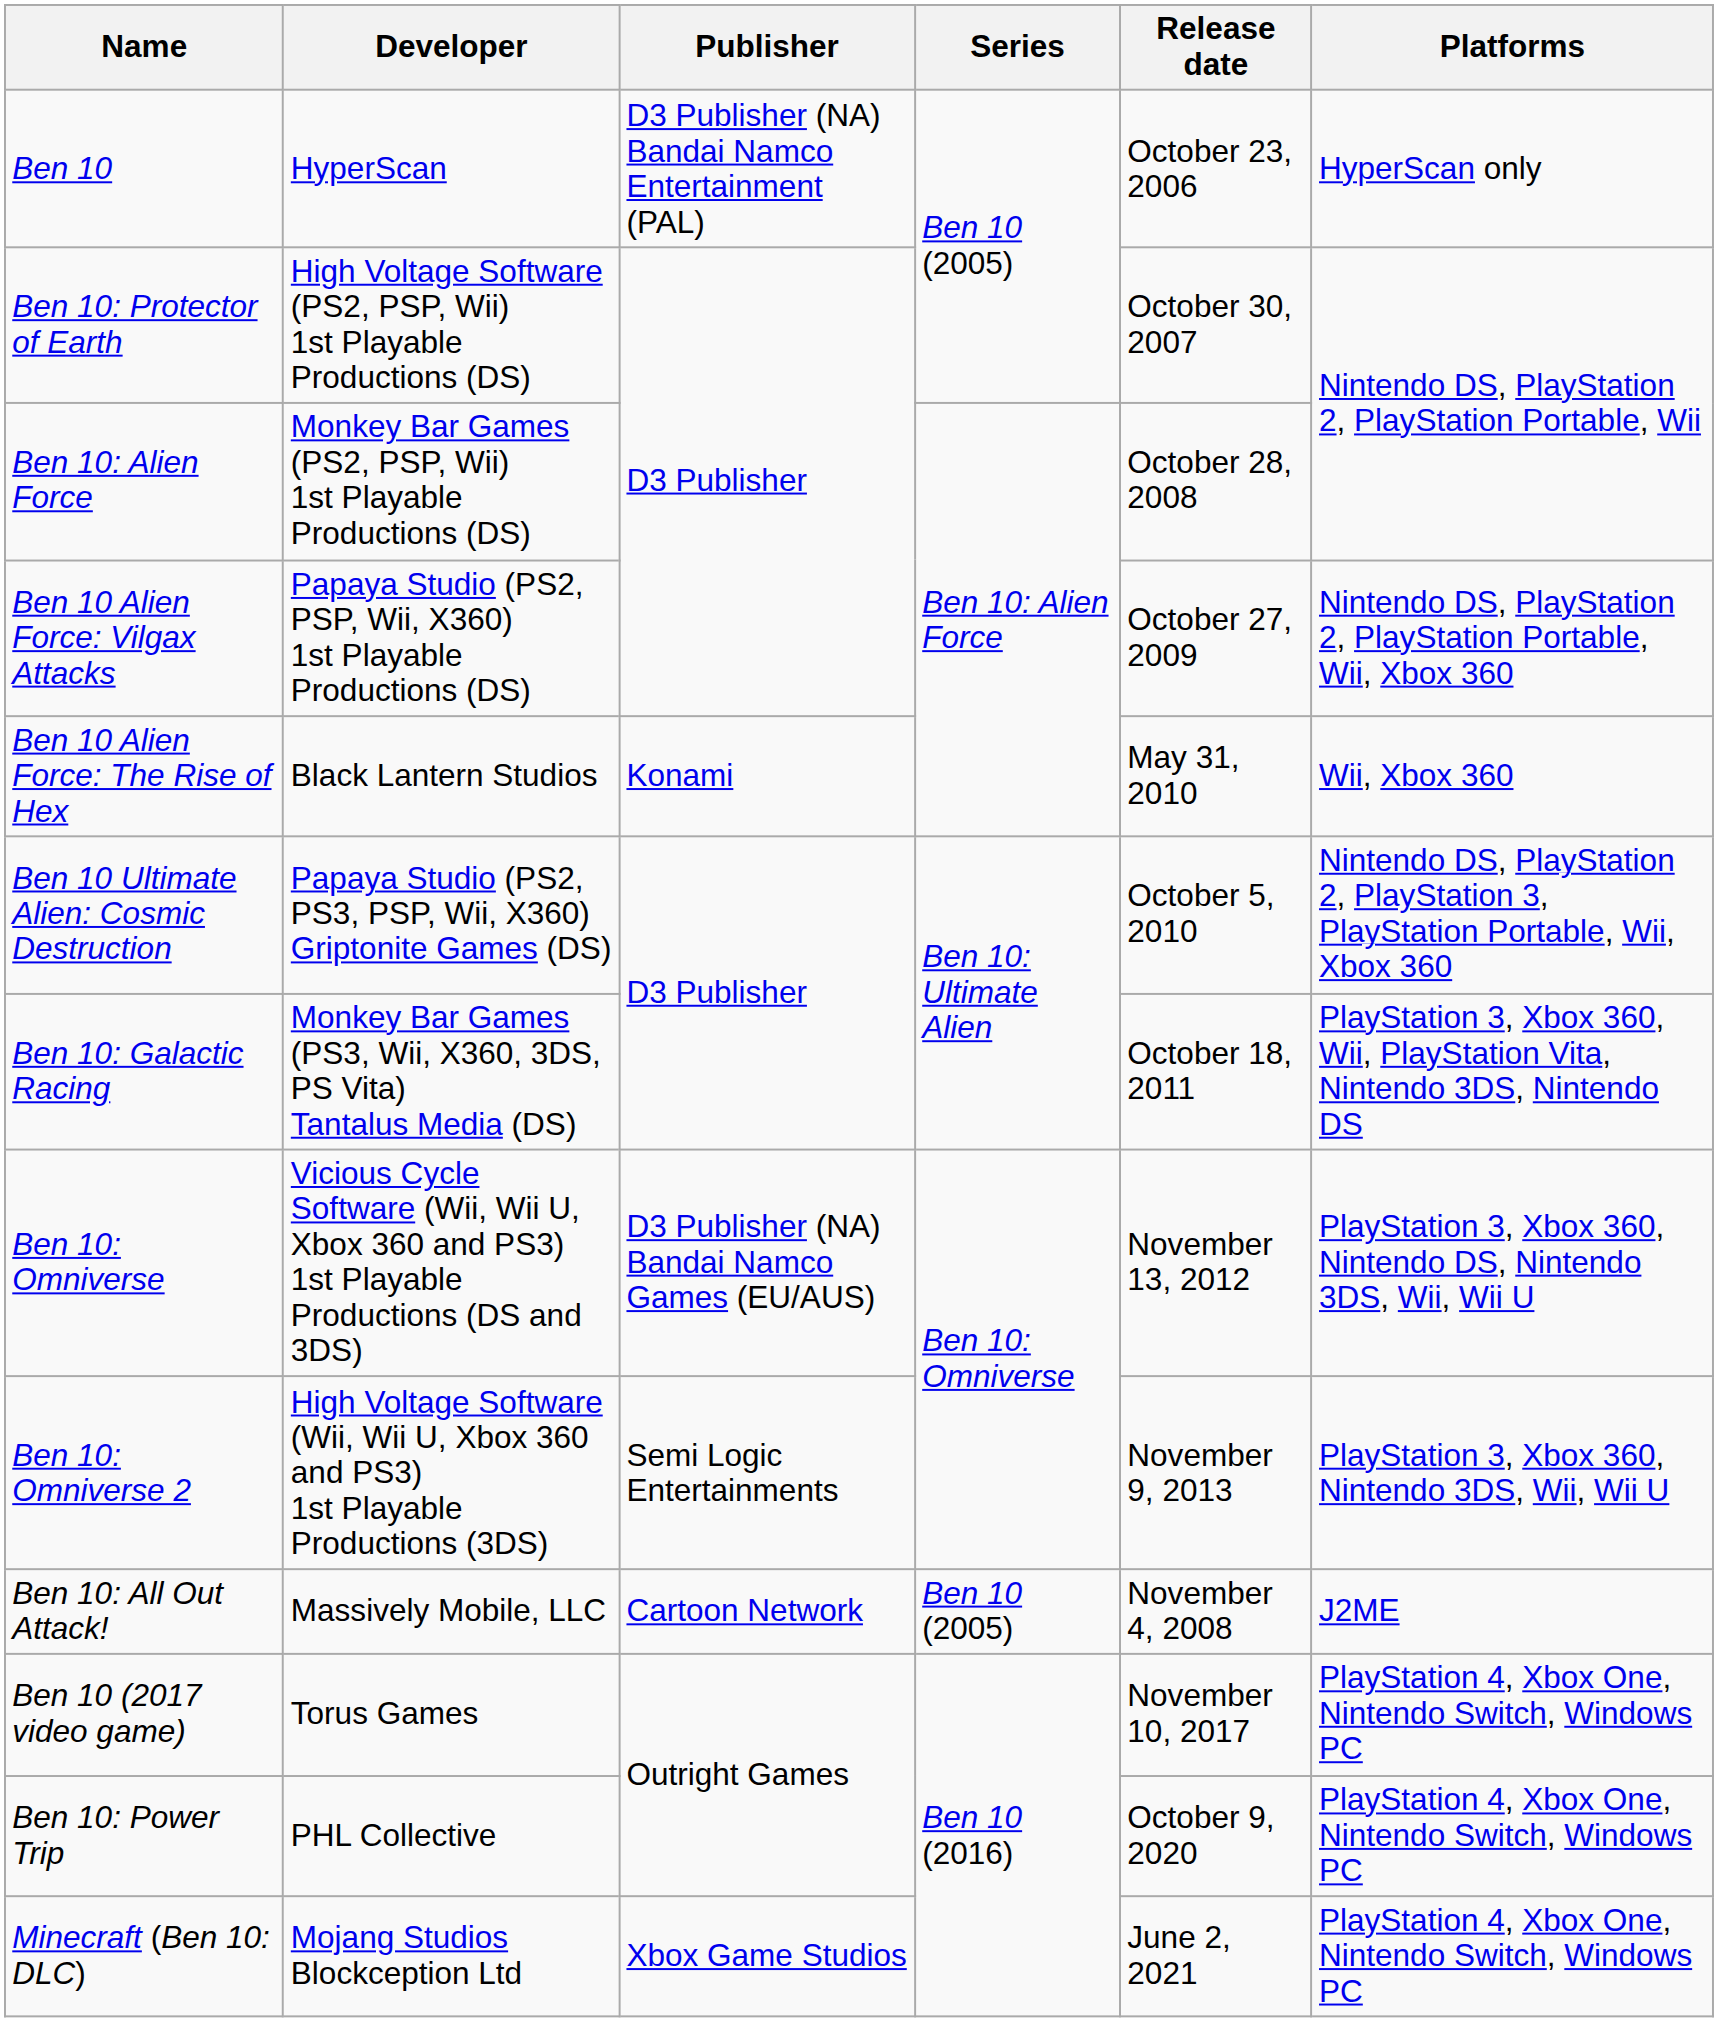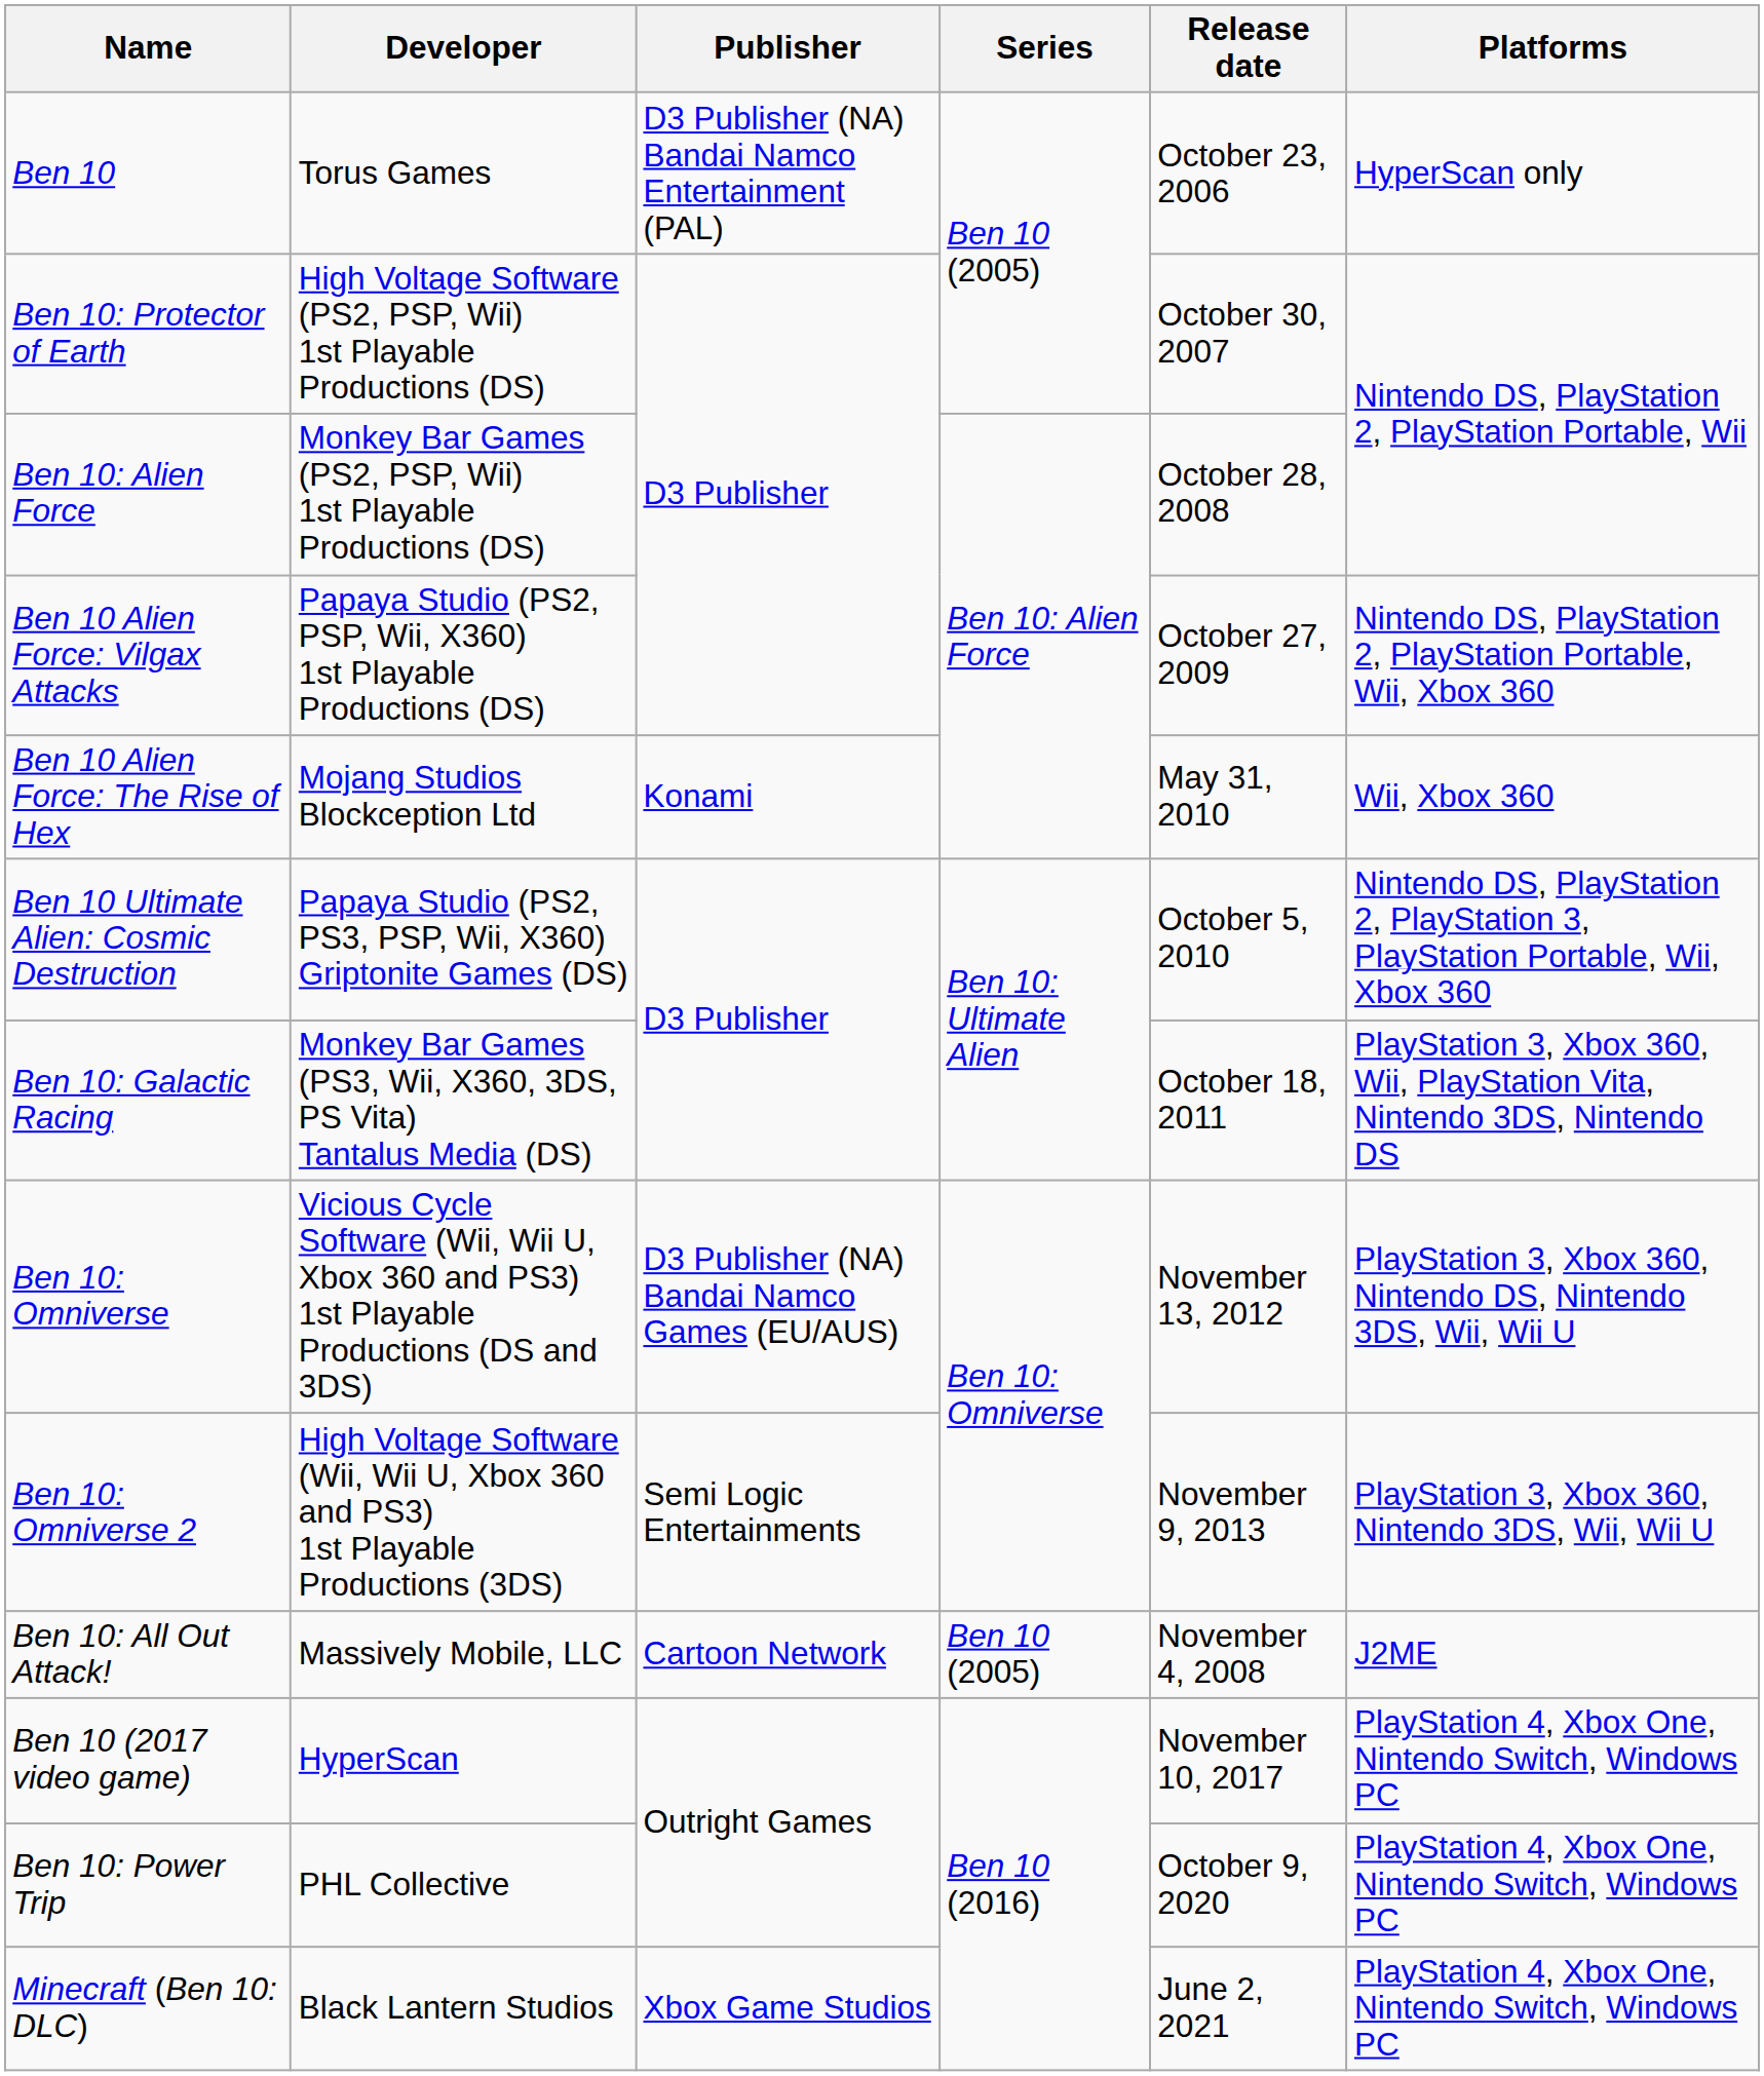Ben 10 | Developer: HyperScan -> Torus Games
Ben 10 Alien Force: The Rise of Hex | Developer: Black Lantern Studios -> Mojang Studios Blockception Ltd
Ben 10 (2017 video game) | Developer: Torus Games -> HyperScan
Minecraft (Ben 10: DLC) | Developer: Mojang Studios Blockception Ltd -> Black Lantern Studios
